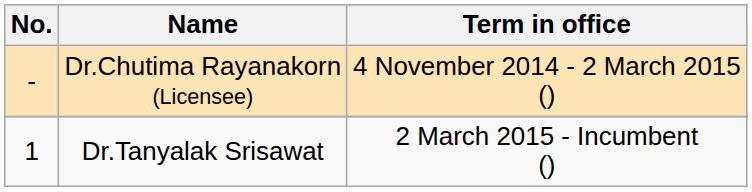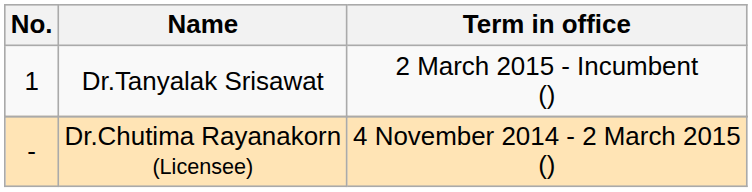rows swapped: Dr.Chutima Rayanakorn (Licensee) <-> Dr.Tanyalak Srisawat
